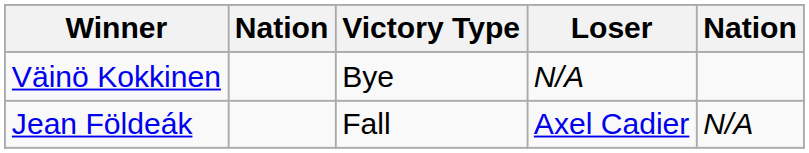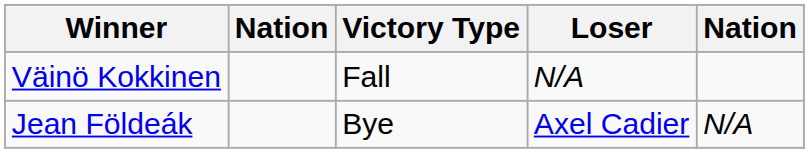Väinö Kokkinen | Victory Type: Bye -> Fall
Jean Földeák | Victory Type: Fall -> Bye
